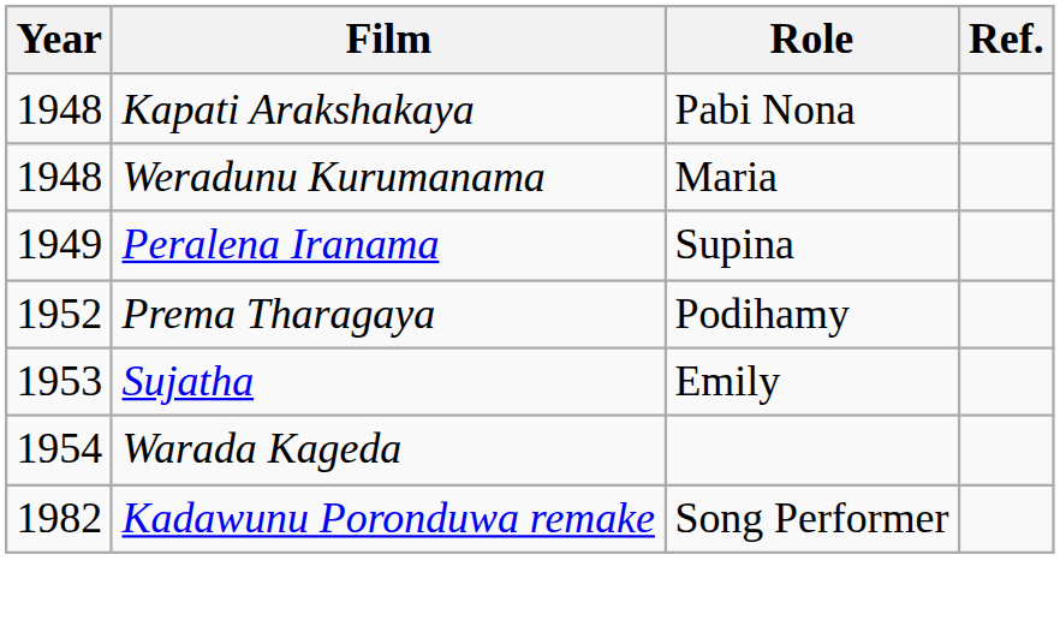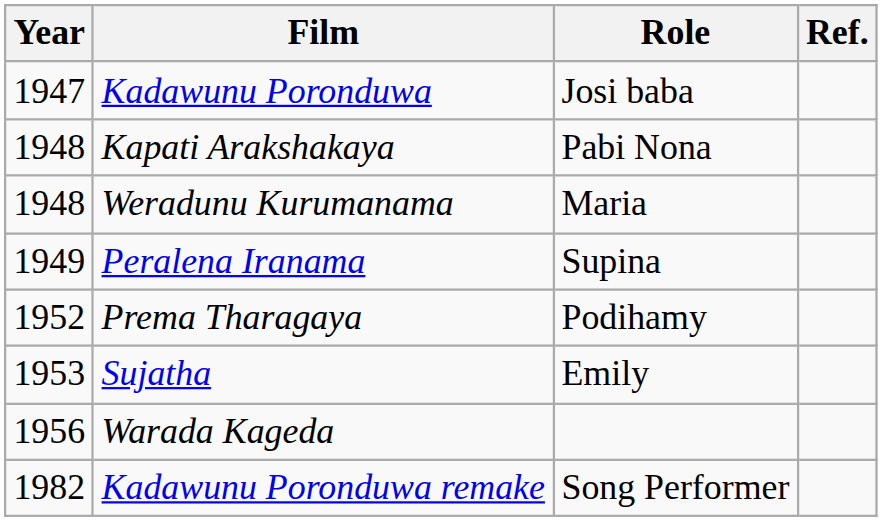+ row: 1947 | Kadawunu Poronduwa | Josi baba
Warada Kageda | Year: 1954 -> 1956
